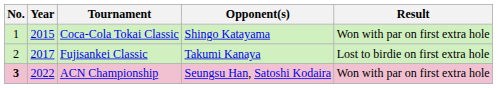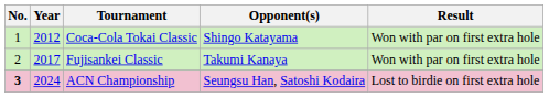Coca-Cola Tokai Classic | Year: 2015 -> 2012
Fujisankei Classic | Result: Lost to birdie on first extra hole -> Won with par on first extra hole
ACN Championship | Year: 2022 -> 2024
ACN Championship | Result: Won with par on first extra hole -> Lost to birdie on first extra hole
